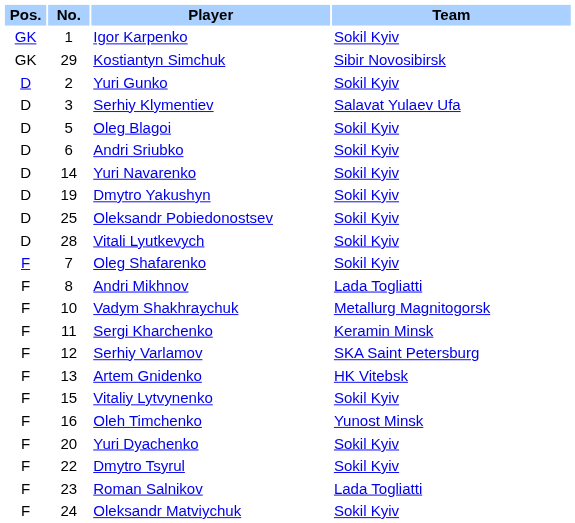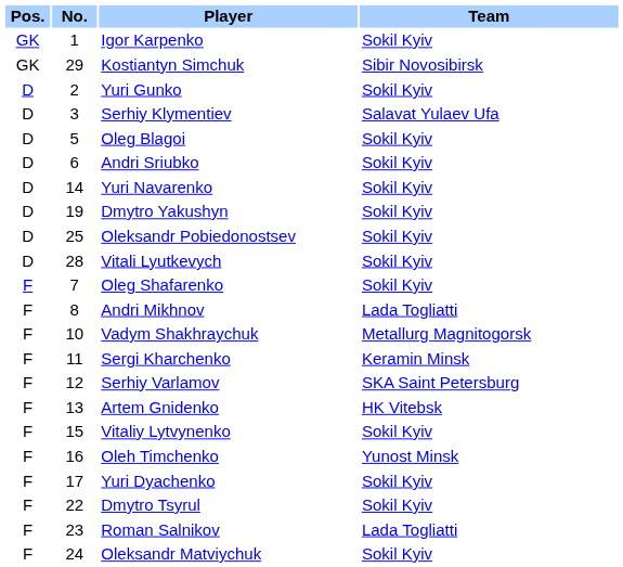Yuri Dyachenko | No.: 20 -> 17
